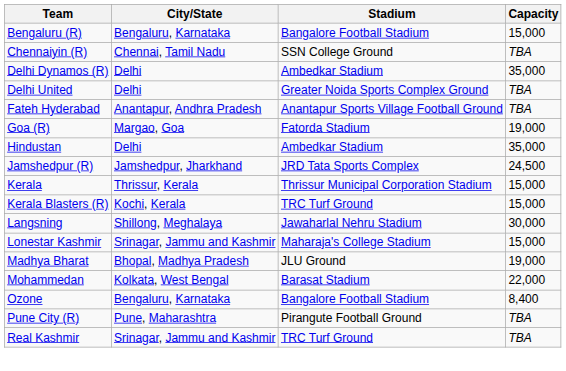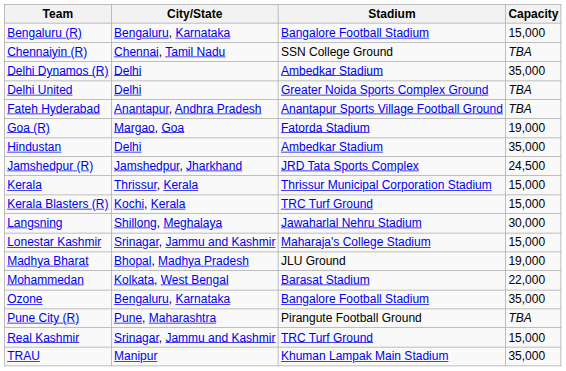Ozone | Capacity: 8,400 -> 35,000
Real Kashmir | Capacity: TBA -> 15,000
+ row: TRAU | Manipur | Khuman Lampak Main Stadium | 35,000
